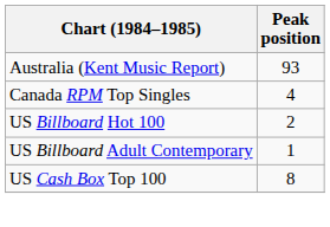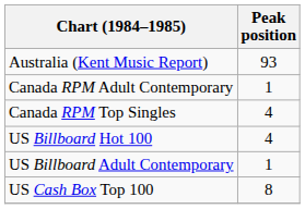+ row: Canada RPM Adult Contemporary | 1
US Billboard Hot 100 | Peak position: 2 -> 4
